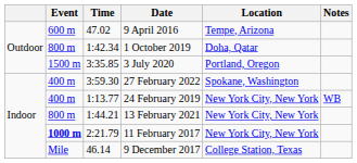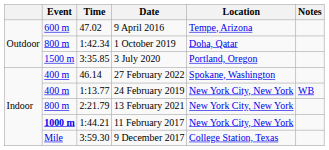27 February 2022 | Time: 3:59.30 -> 46.14
13 February 2021 | Time: 1:44.21 -> 2:21.79
11 February 2017 | Time: 2:21.79 -> 1:44.21
9 December 2017 | Time: 46.14 -> 3:59.30
